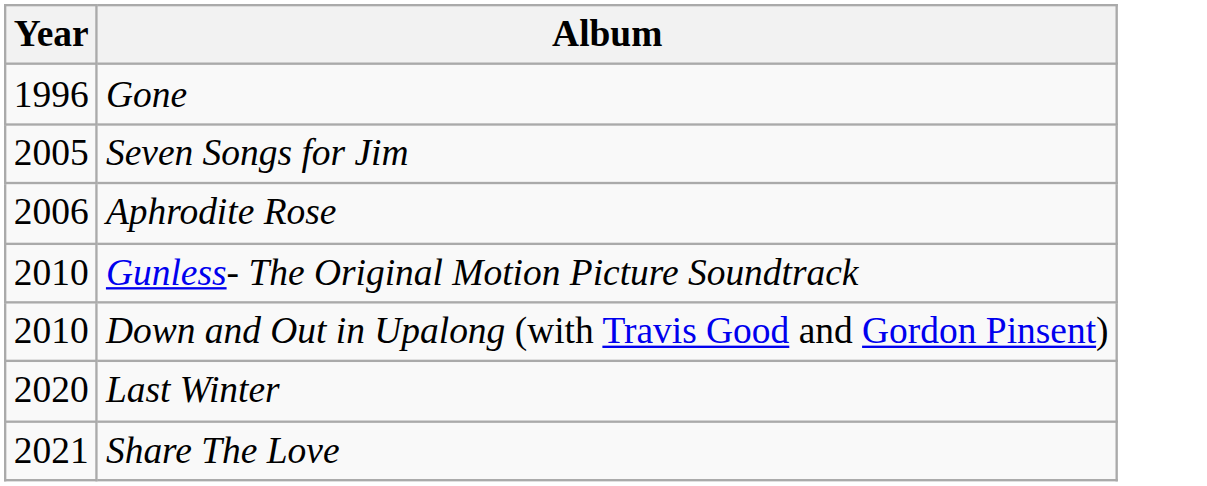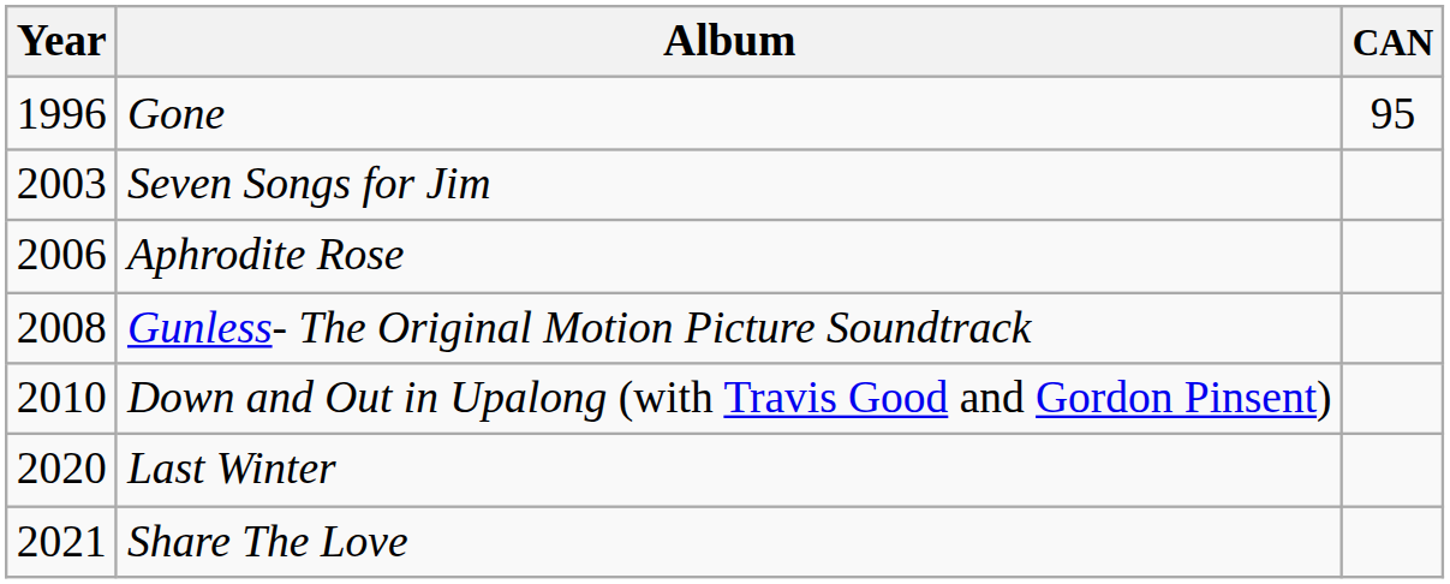+ column: CAN | 95
Seven Songs for Jim | Year: 2005 -> 2003
Gunless- The Original Motion Picture Soundtrack | Year: 2010 -> 2008
